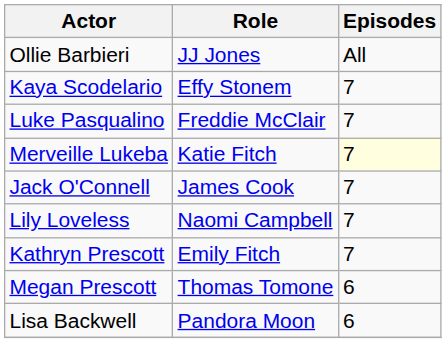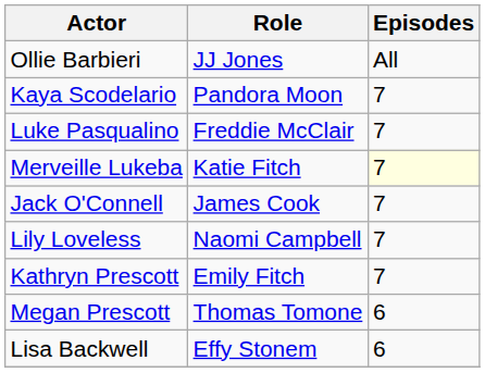Kaya Scodelario | Role: Effy Stonem -> Pandora Moon
Lisa Backwell | Role: Pandora Moon -> Effy Stonem
